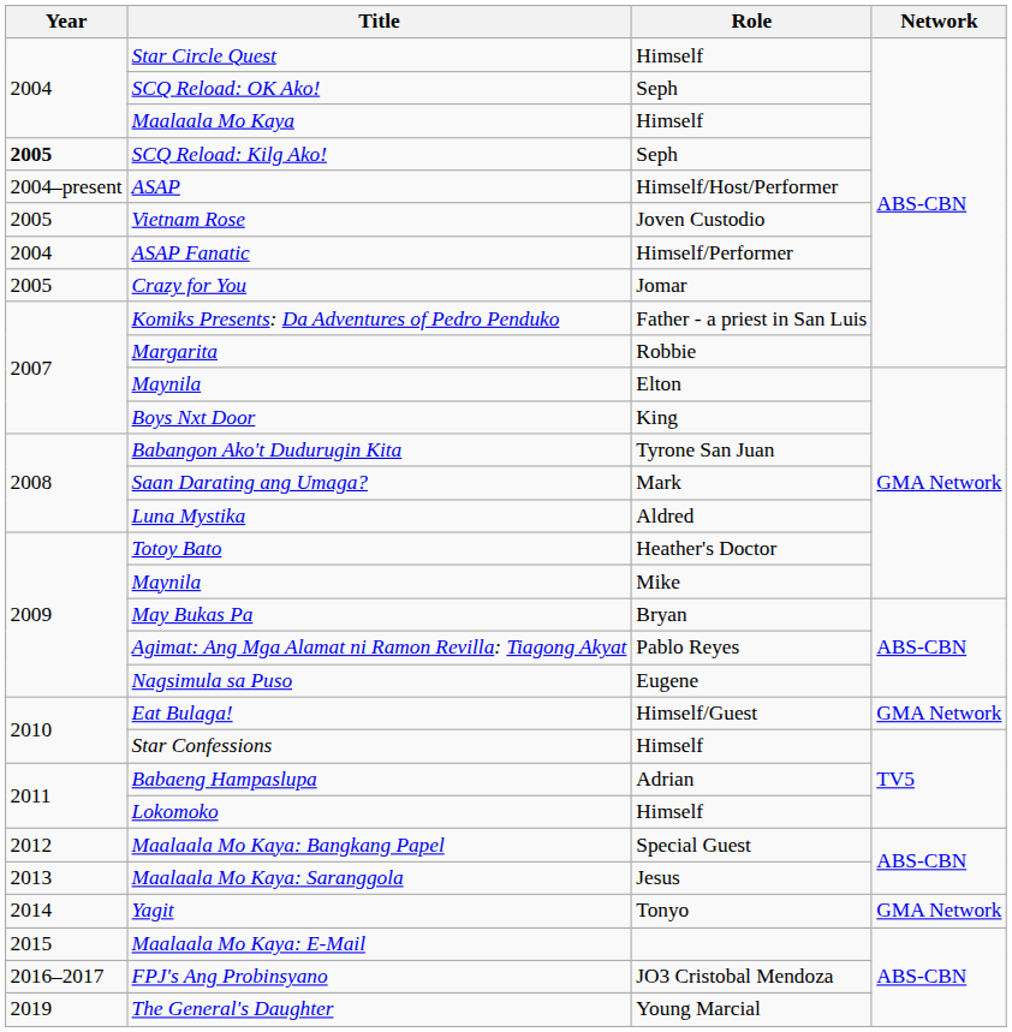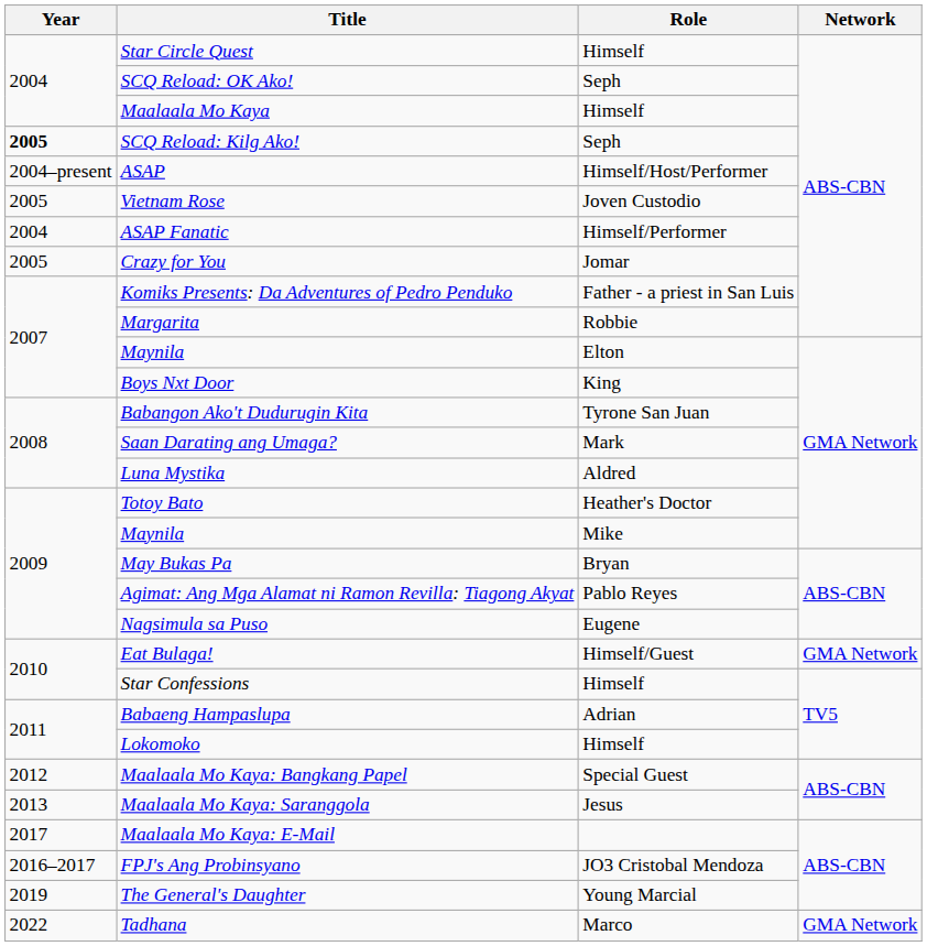- row: 2014 | Yagit | Tonyo | GMA Network
Maalaala Mo Kaya: E-Mail | Year: 2015 -> 2017
+ row: 2022 | Tadhana | Marco | GMA Network
